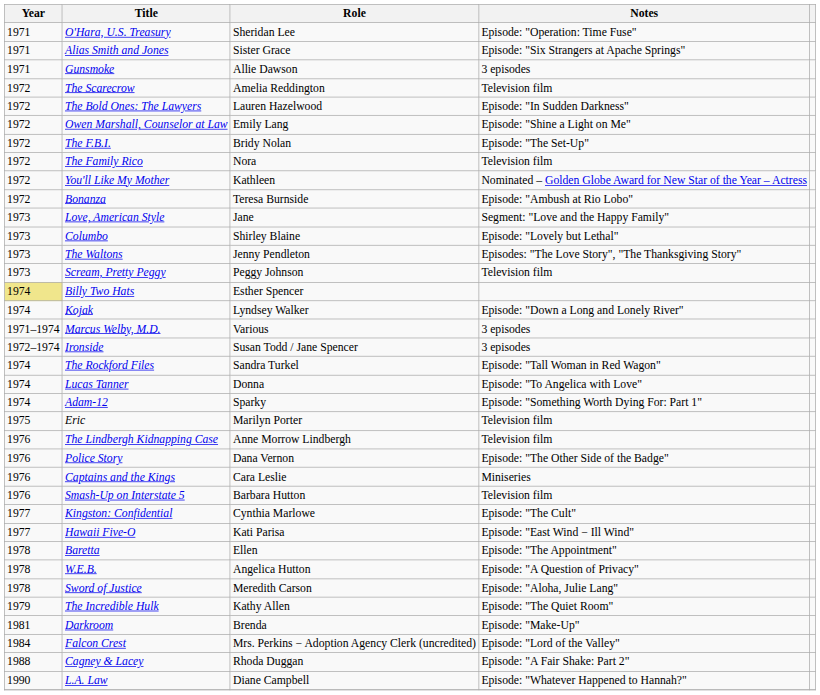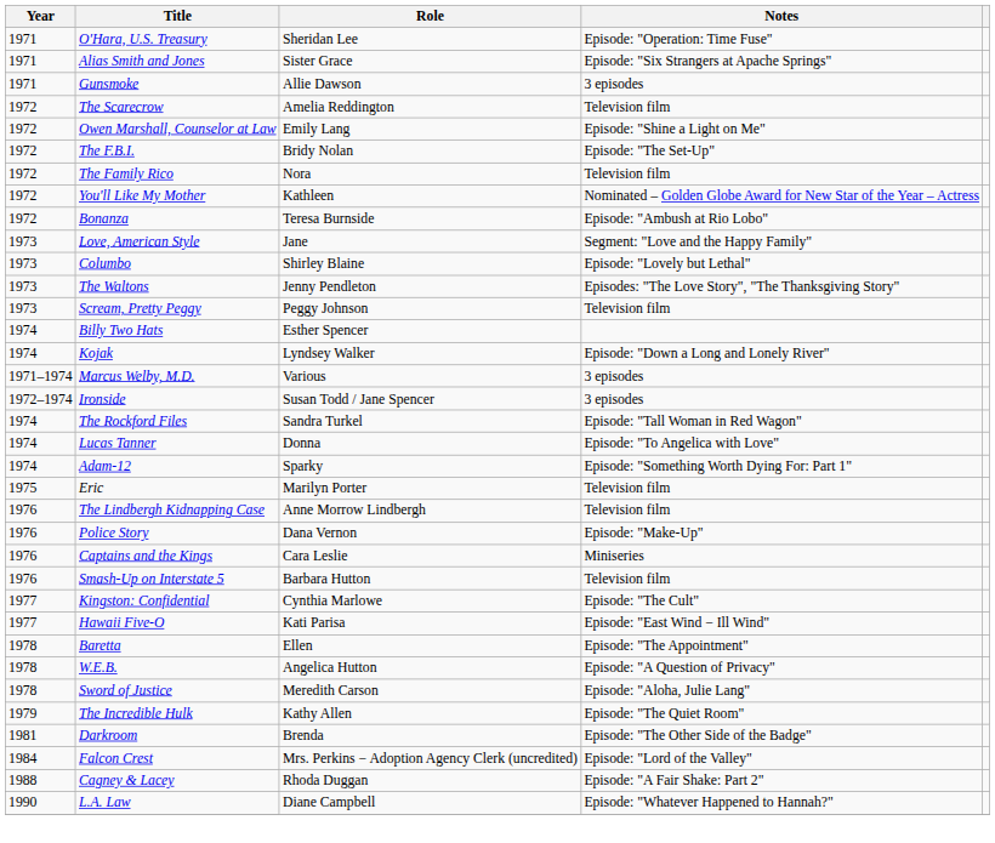- row: 1972 | The Bold Ones: The Lawyers | Lauren Hazelwood | Episode: "In Sudden Darkness"
Billy Two Hats | Year: khaki background -> no background
Police Story | Notes: Episode: "The Other Side of the Badge" -> Episode: "Make-Up"
Darkroom | Notes: Episode: "Make-Up" -> Episode: "The Other Side of the Badge"
